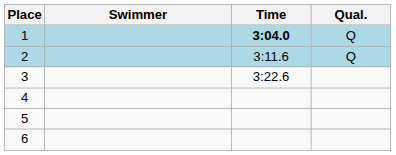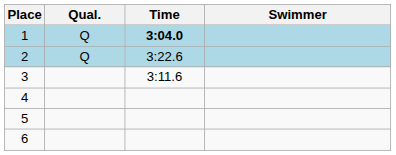columns swapped: Swimmer <-> Qual.
2 | Time: 3:11.6 -> 3:22.6
3 | Time: 3:22.6 -> 3:11.6
